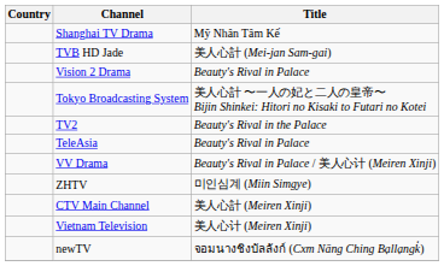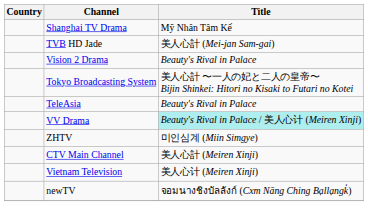- row: TV2 | Beauty's Rival in the Palace
VV Drama | Title: no background -> paleturquoise background
